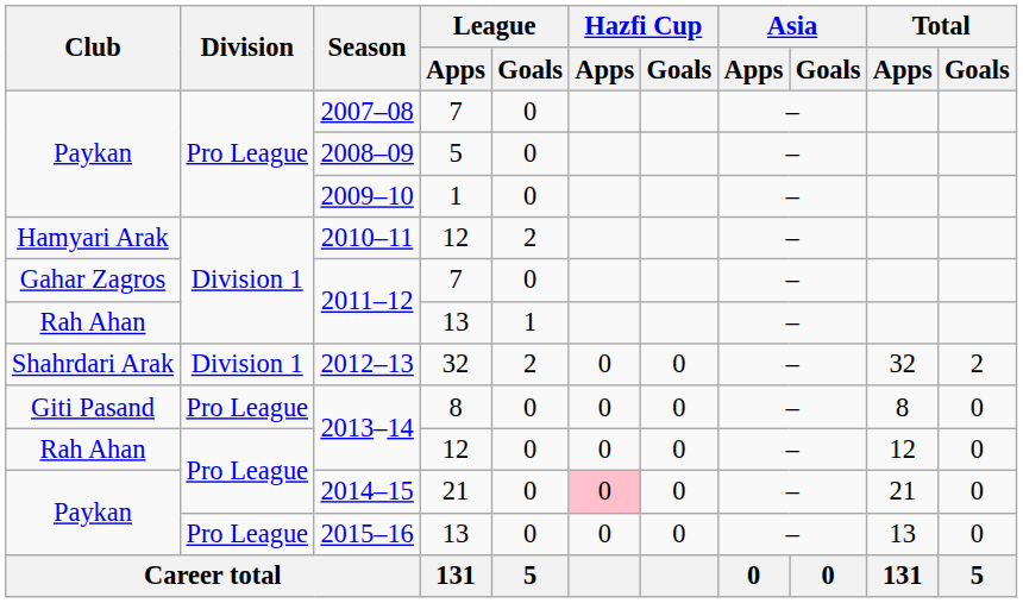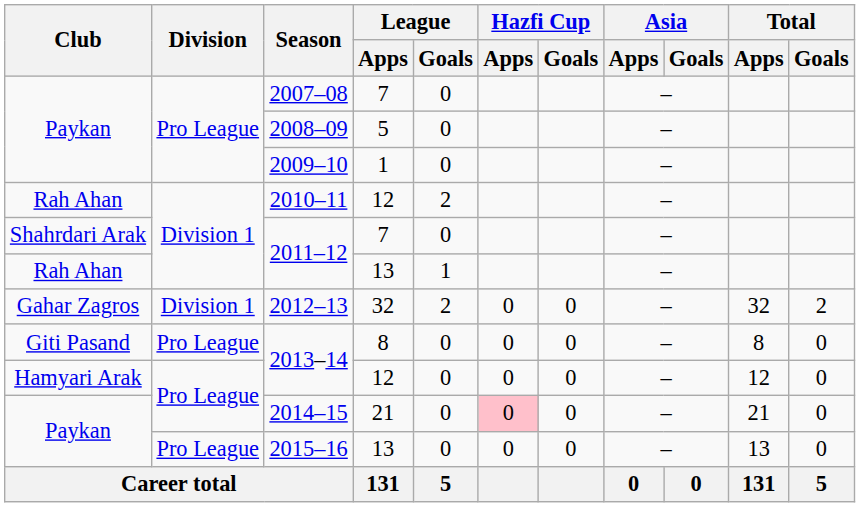2010–11 | Club: Hamyari Arak -> Rah Ahan
2011–12 / 7 | Club: Gahar Zagros -> Shahrdari Arak
2012–13 | Club: Shahrdari Arak -> Gahar Zagros
2013–14 / 12 | Club: Rah Ahan -> Hamyari Arak
